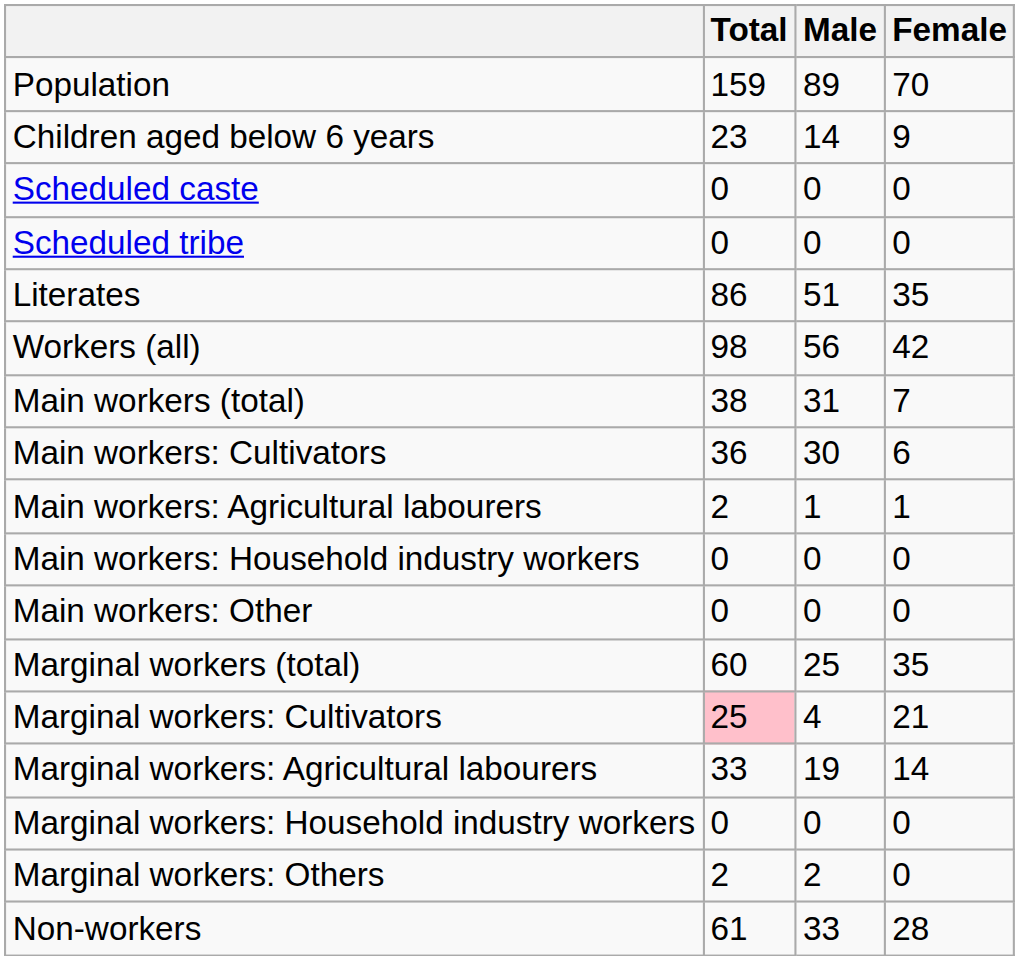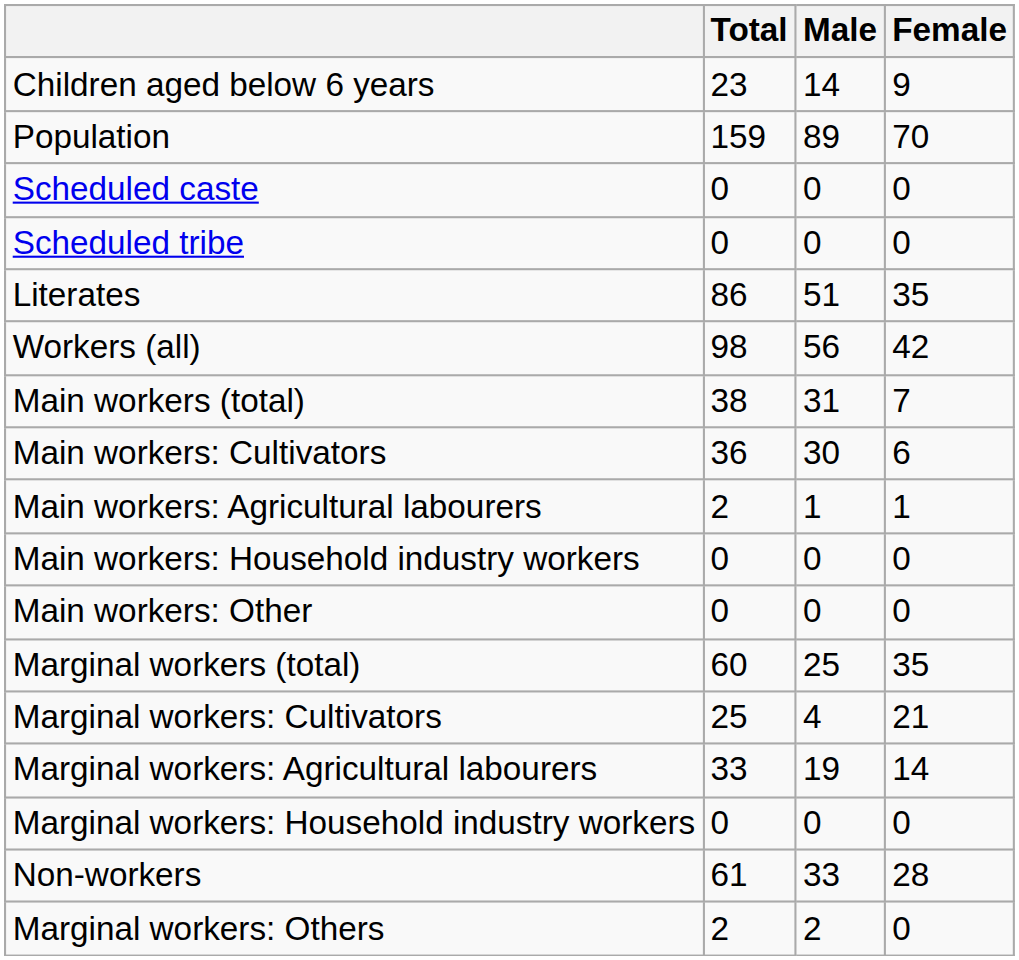rows swapped: Population <-> Children aged below 6 years
Marginal workers: Cultivators | Total: pink background -> no background
rows swapped: Marginal workers: Others <-> Non-workers
